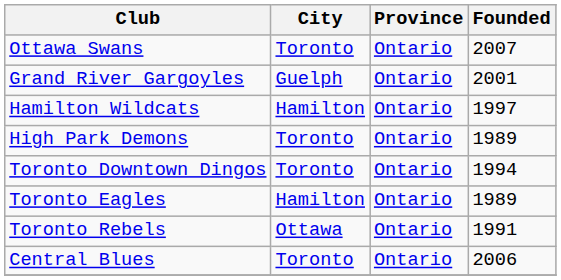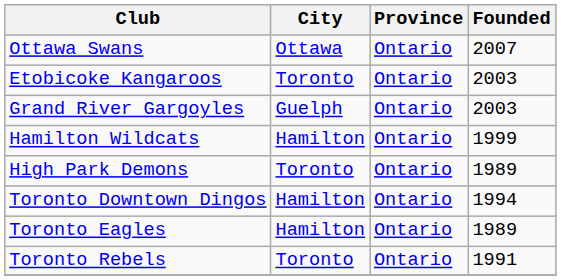Ottawa Swans | City: Toronto -> Ottawa
+ row: Etobicoke Kangaroos | Toronto | Ontario | 2003
Grand River Gargoyles | Founded: 2001 -> 2003
Hamilton Wildcats | Founded: 1997 -> 1999
Toronto Downtown Dingos | City: Toronto -> Hamilton
Toronto Rebels | City: Ottawa -> Toronto
- row: Central Blues | Toronto | Ontario | 2006
